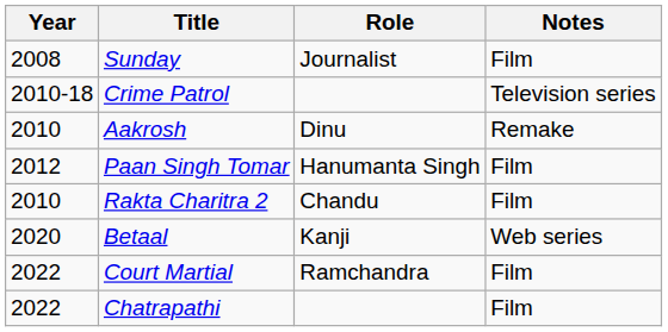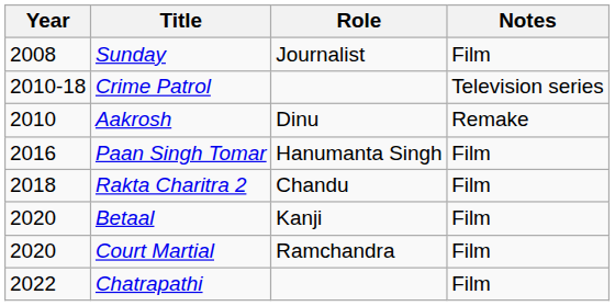Paan Singh Tomar | Year: 2012 -> 2016
Rakta Charitra 2 | Year: 2010 -> 2018
Betaal | Notes: Web series -> Film
Court Martial | Year: 2022 -> 2020
